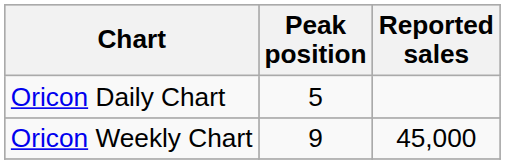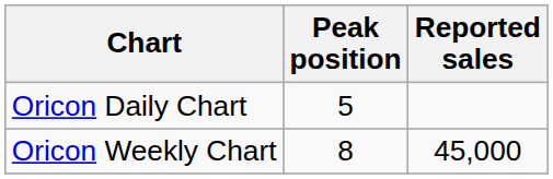Oricon Weekly Chart | Peak position: 9 -> 8
